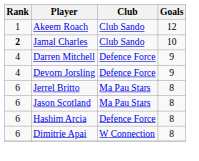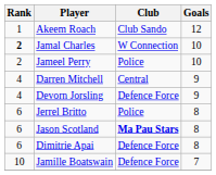Jamal Charles | Club: Club Sando -> W Connection
+ row: 2 | Jameel Perry | Police | 10
Darren Mitchell | Club: Defence Force -> Central
Jerrel Britto | Club: Ma Pau Stars -> Police
Jason Scotland | Club: normal -> bold
- row: 6 | Hashim Arcia | Defence Force | 8
Dimitrie Apai | Club: W Connection -> Defence Force
+ row: 10 | Jamille Boatswain | Defence Force | 7
